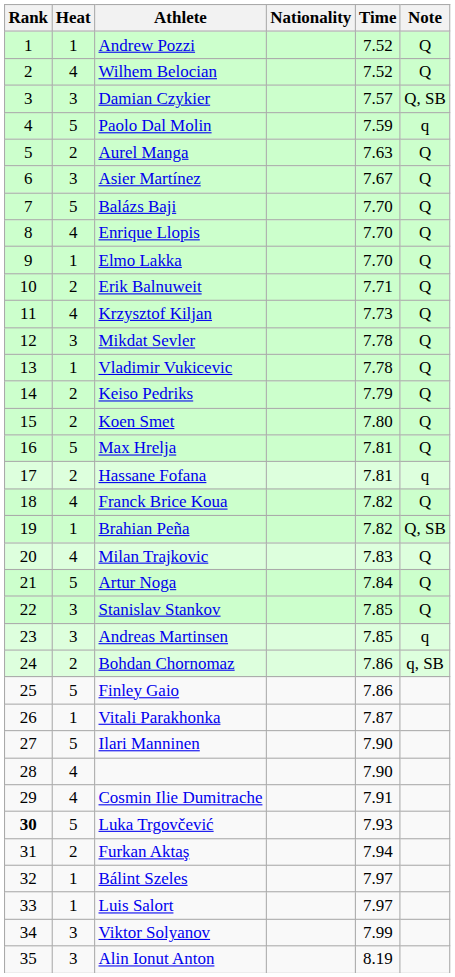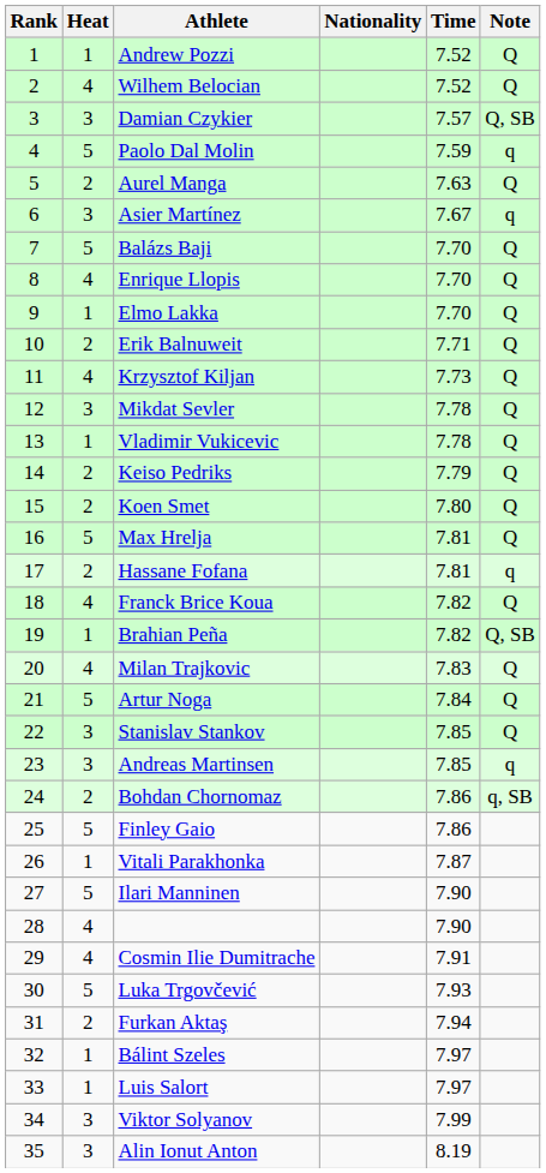Asier Martínez | Note: Q -> q
Luka Trgovčević | Rank: bold -> normal
